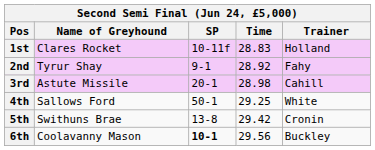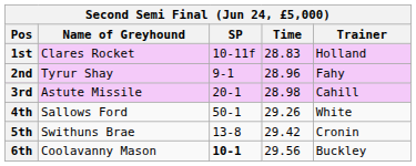2nd | Time: 28.92 -> 28.96
4th | Time: 29.25 -> 29.26
